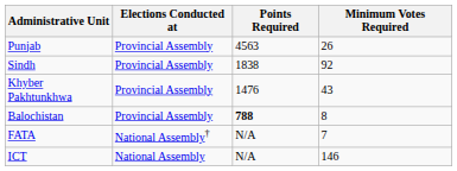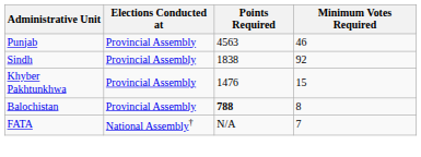Punjab | Minimum Votes Required: 26 -> 46
Khyber Pakhtunkhwa | Minimum Votes Required: 43 -> 15
- row: ICT | National Assembly | N/A | 146
